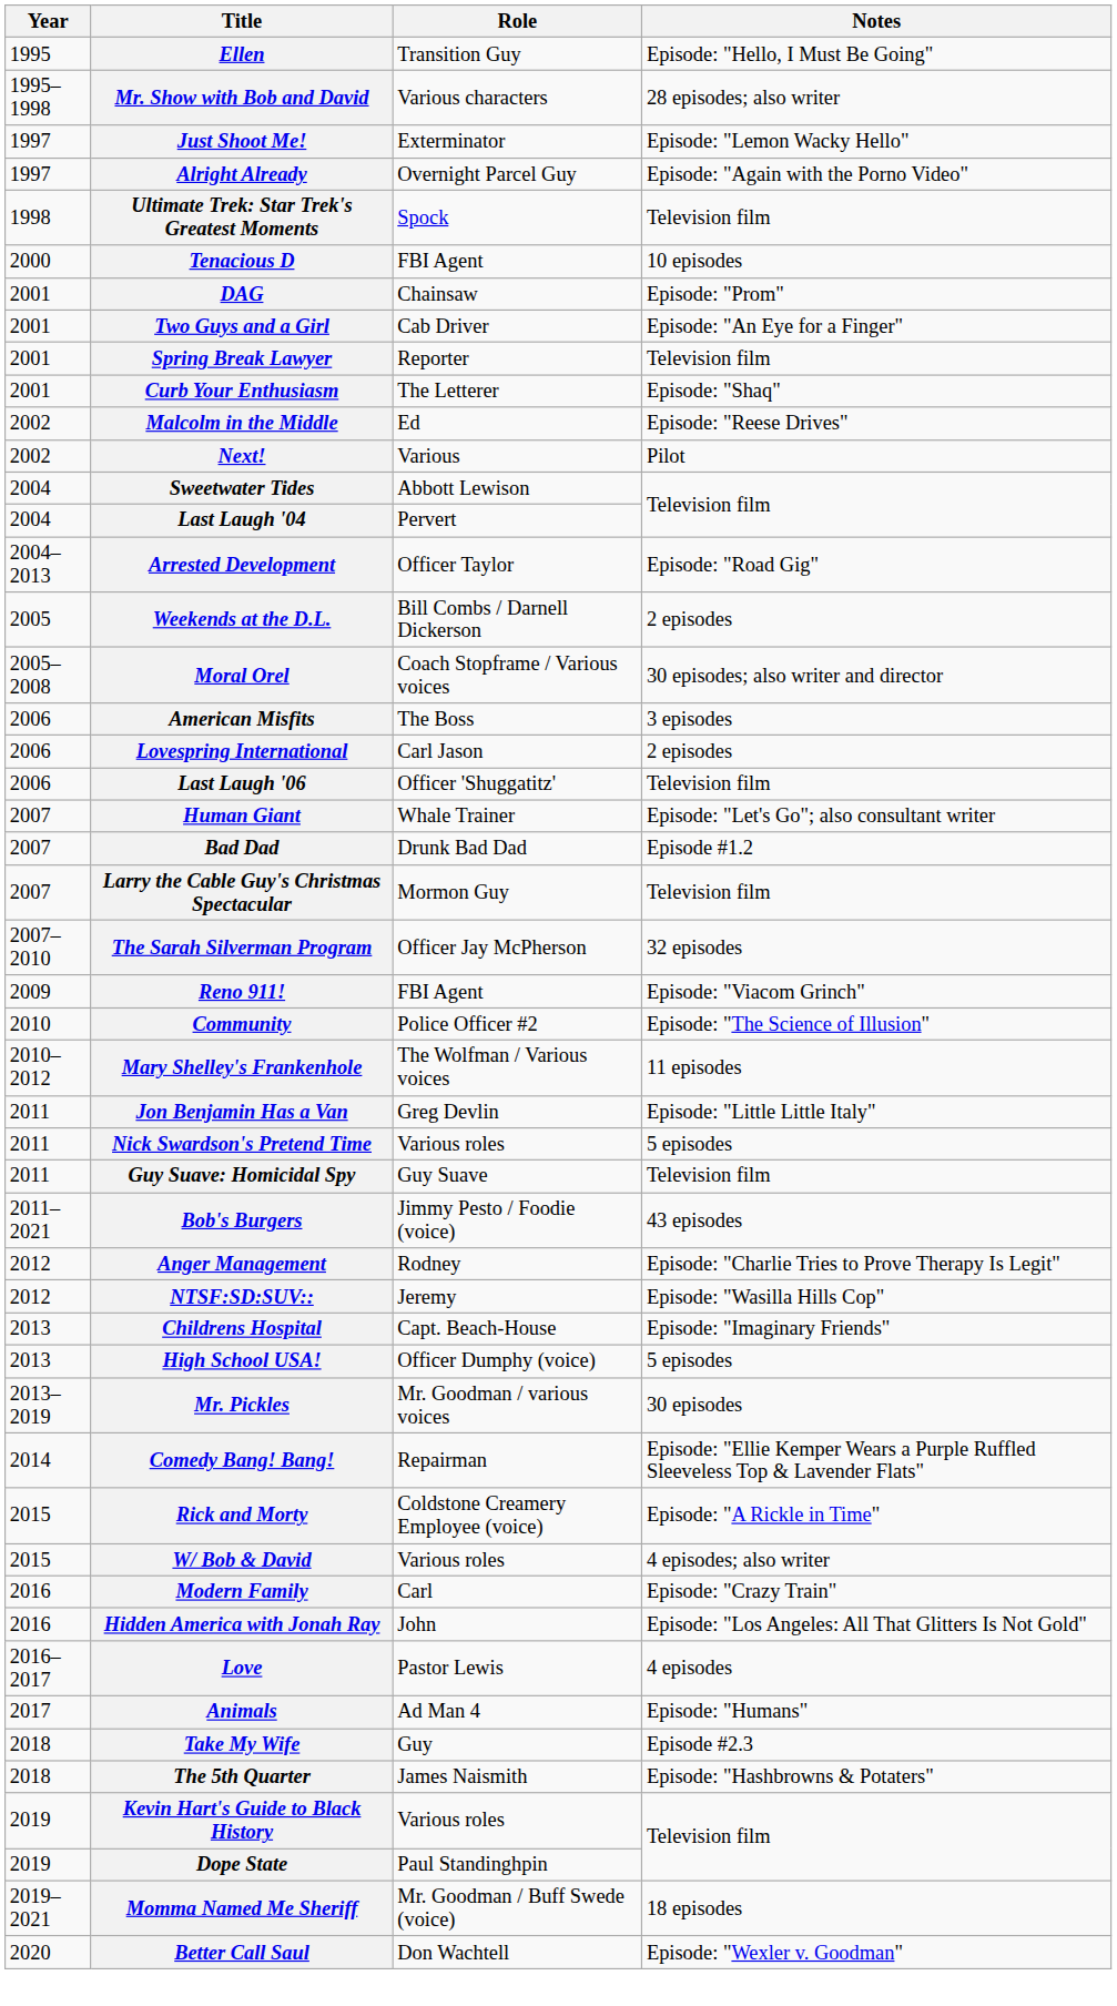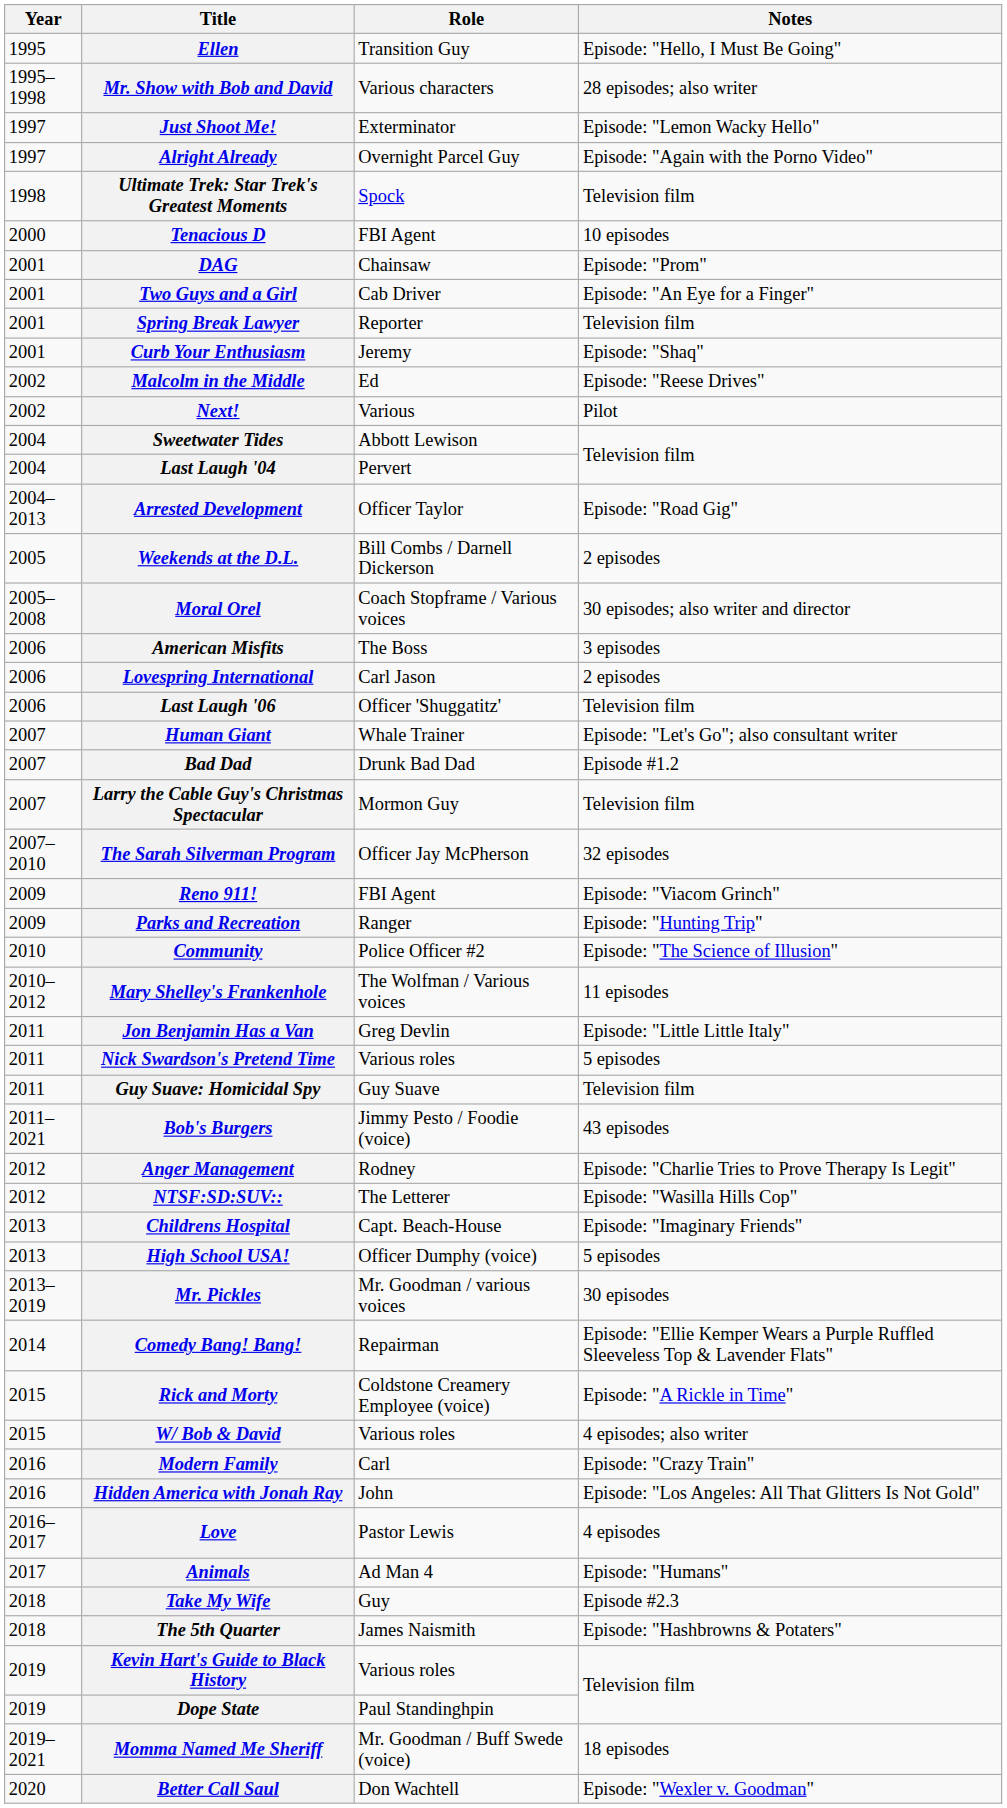Curb Your Enthusiasm | Role: The Letterer -> Jeremy
+ row: 2009 | Parks and Recreation | Ranger | Episode: "Hunting Trip"
NTSF:SD:SUV:: | Role: Jeremy -> The Letterer
